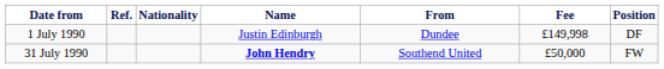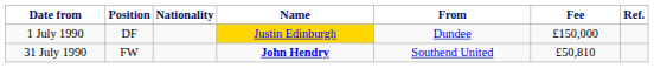columns swapped: Position <-> Ref.
1 July 1990 | Name: no background -> gold background
1 July 1990 | Fee: £149,998 -> £150,000
31 July 1990 | Fee: £50,000 -> £50,810
